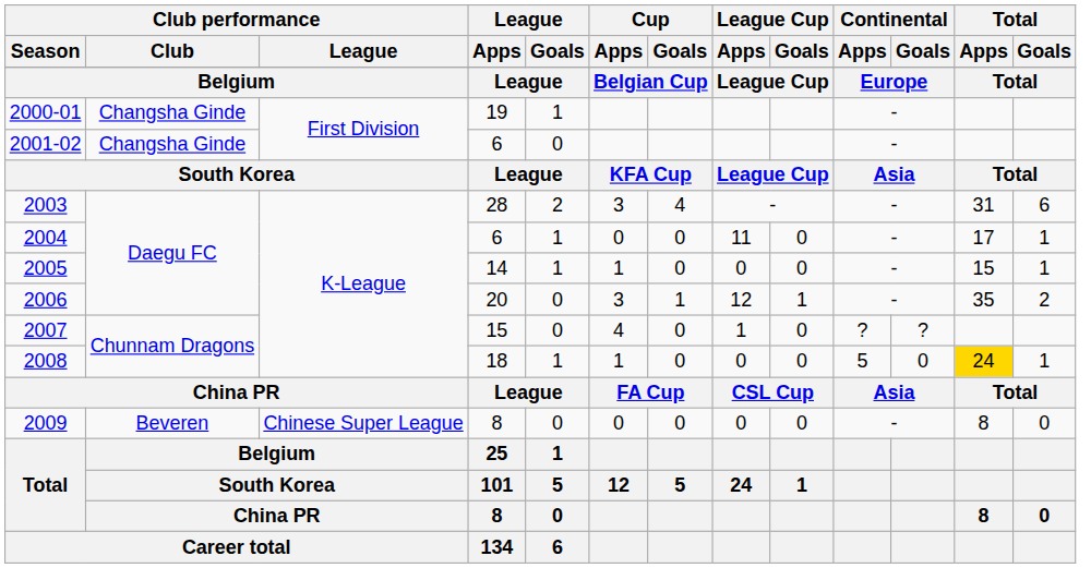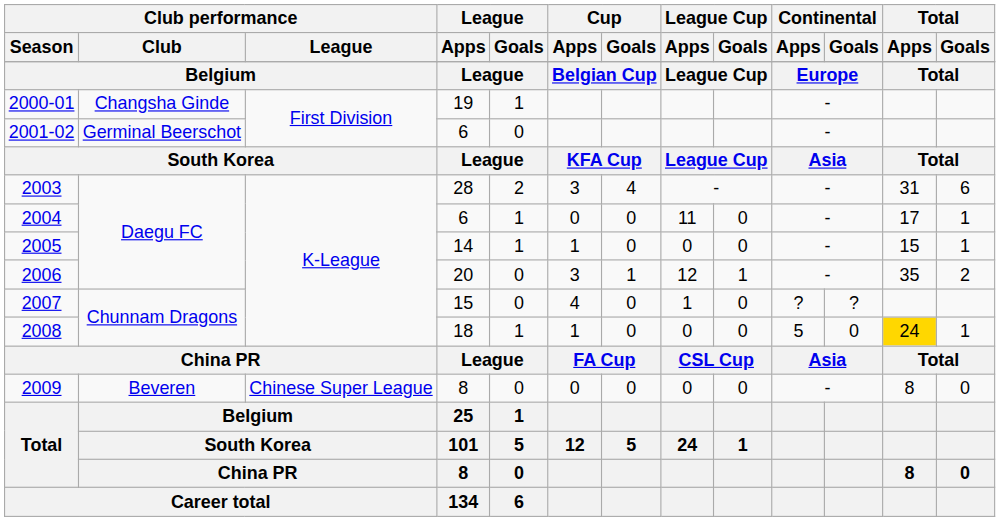2001-02 | Club performance / Club: Changsha Ginde -> Germinal Beerschot
